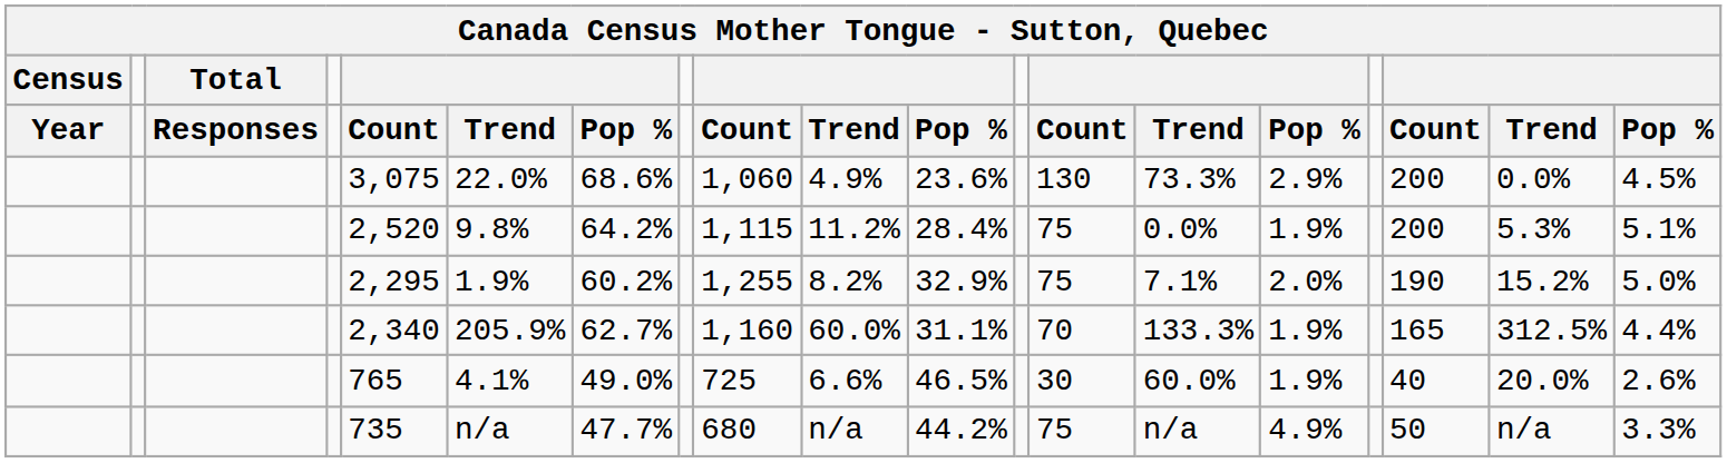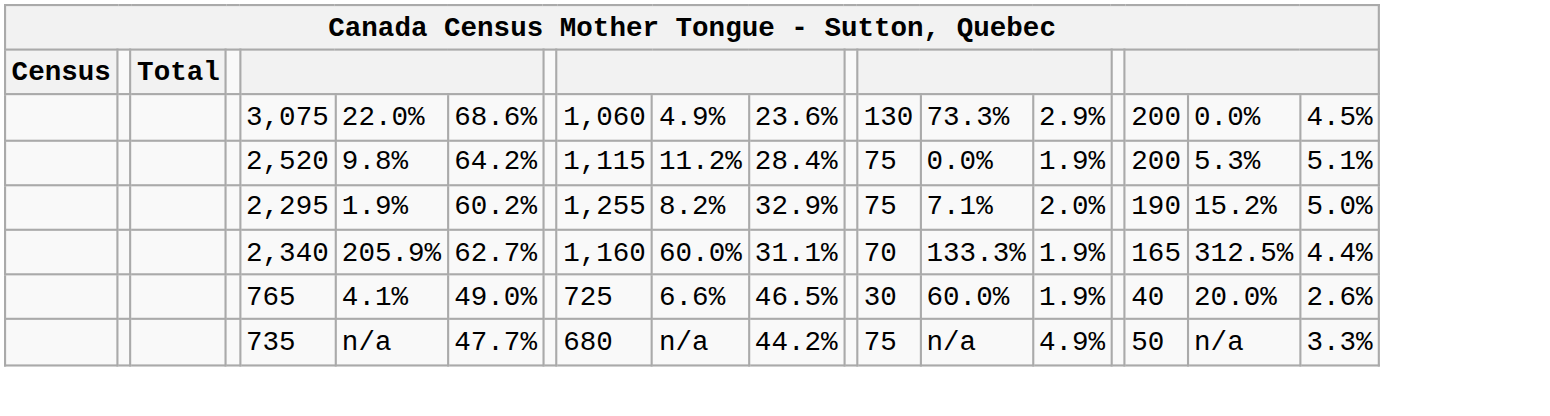- row: Year | Responses | Count | Trend | Pop % | Count | Trend | Pop % | Count | Trend | Pop % | Count | Trend | Pop %
